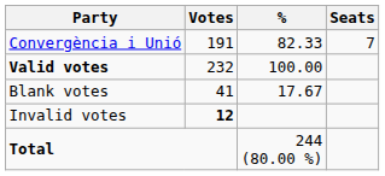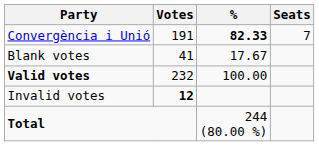Convergència i Unió | %: normal -> bold
rows swapped: Blank votes <-> Valid votes
